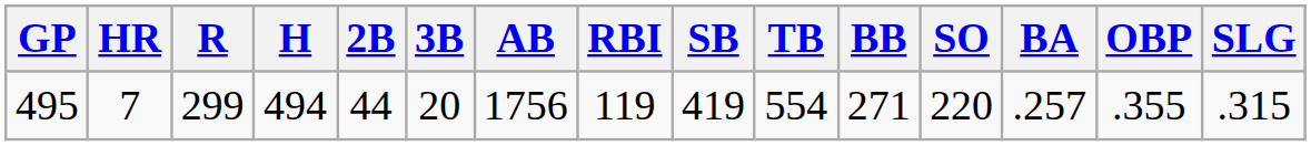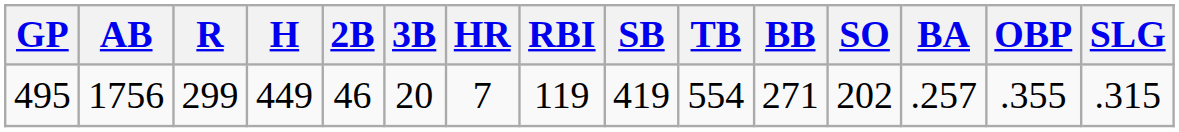columns swapped: AB <-> HR
495 | H: 494 -> 449
495 | 2B: 44 -> 46
495 | SO: 220 -> 202
